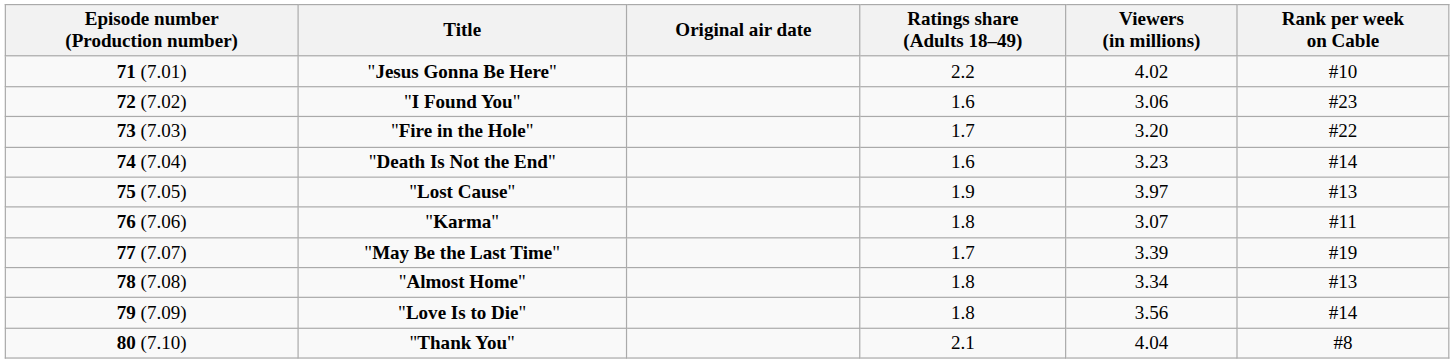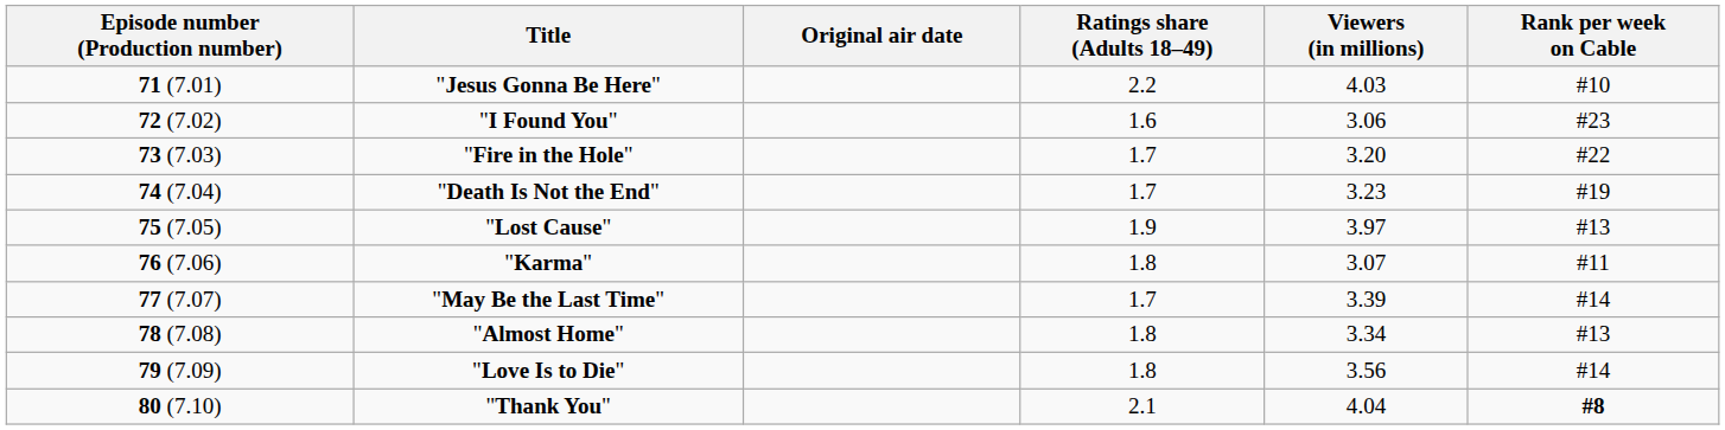"Jesus Gonna Be Here" | Viewers (in millions): 4.02 -> 4.03
"Death Is Not the End" | Ratings share (Adults 18–49): 1.6 -> 1.7
"Death Is Not the End" | Rank per week on Cable: #14 -> #19
"May Be the Last Time" | Rank per week on Cable: #19 -> #14
"Thank You" | Rank per week on Cable: normal -> bold
